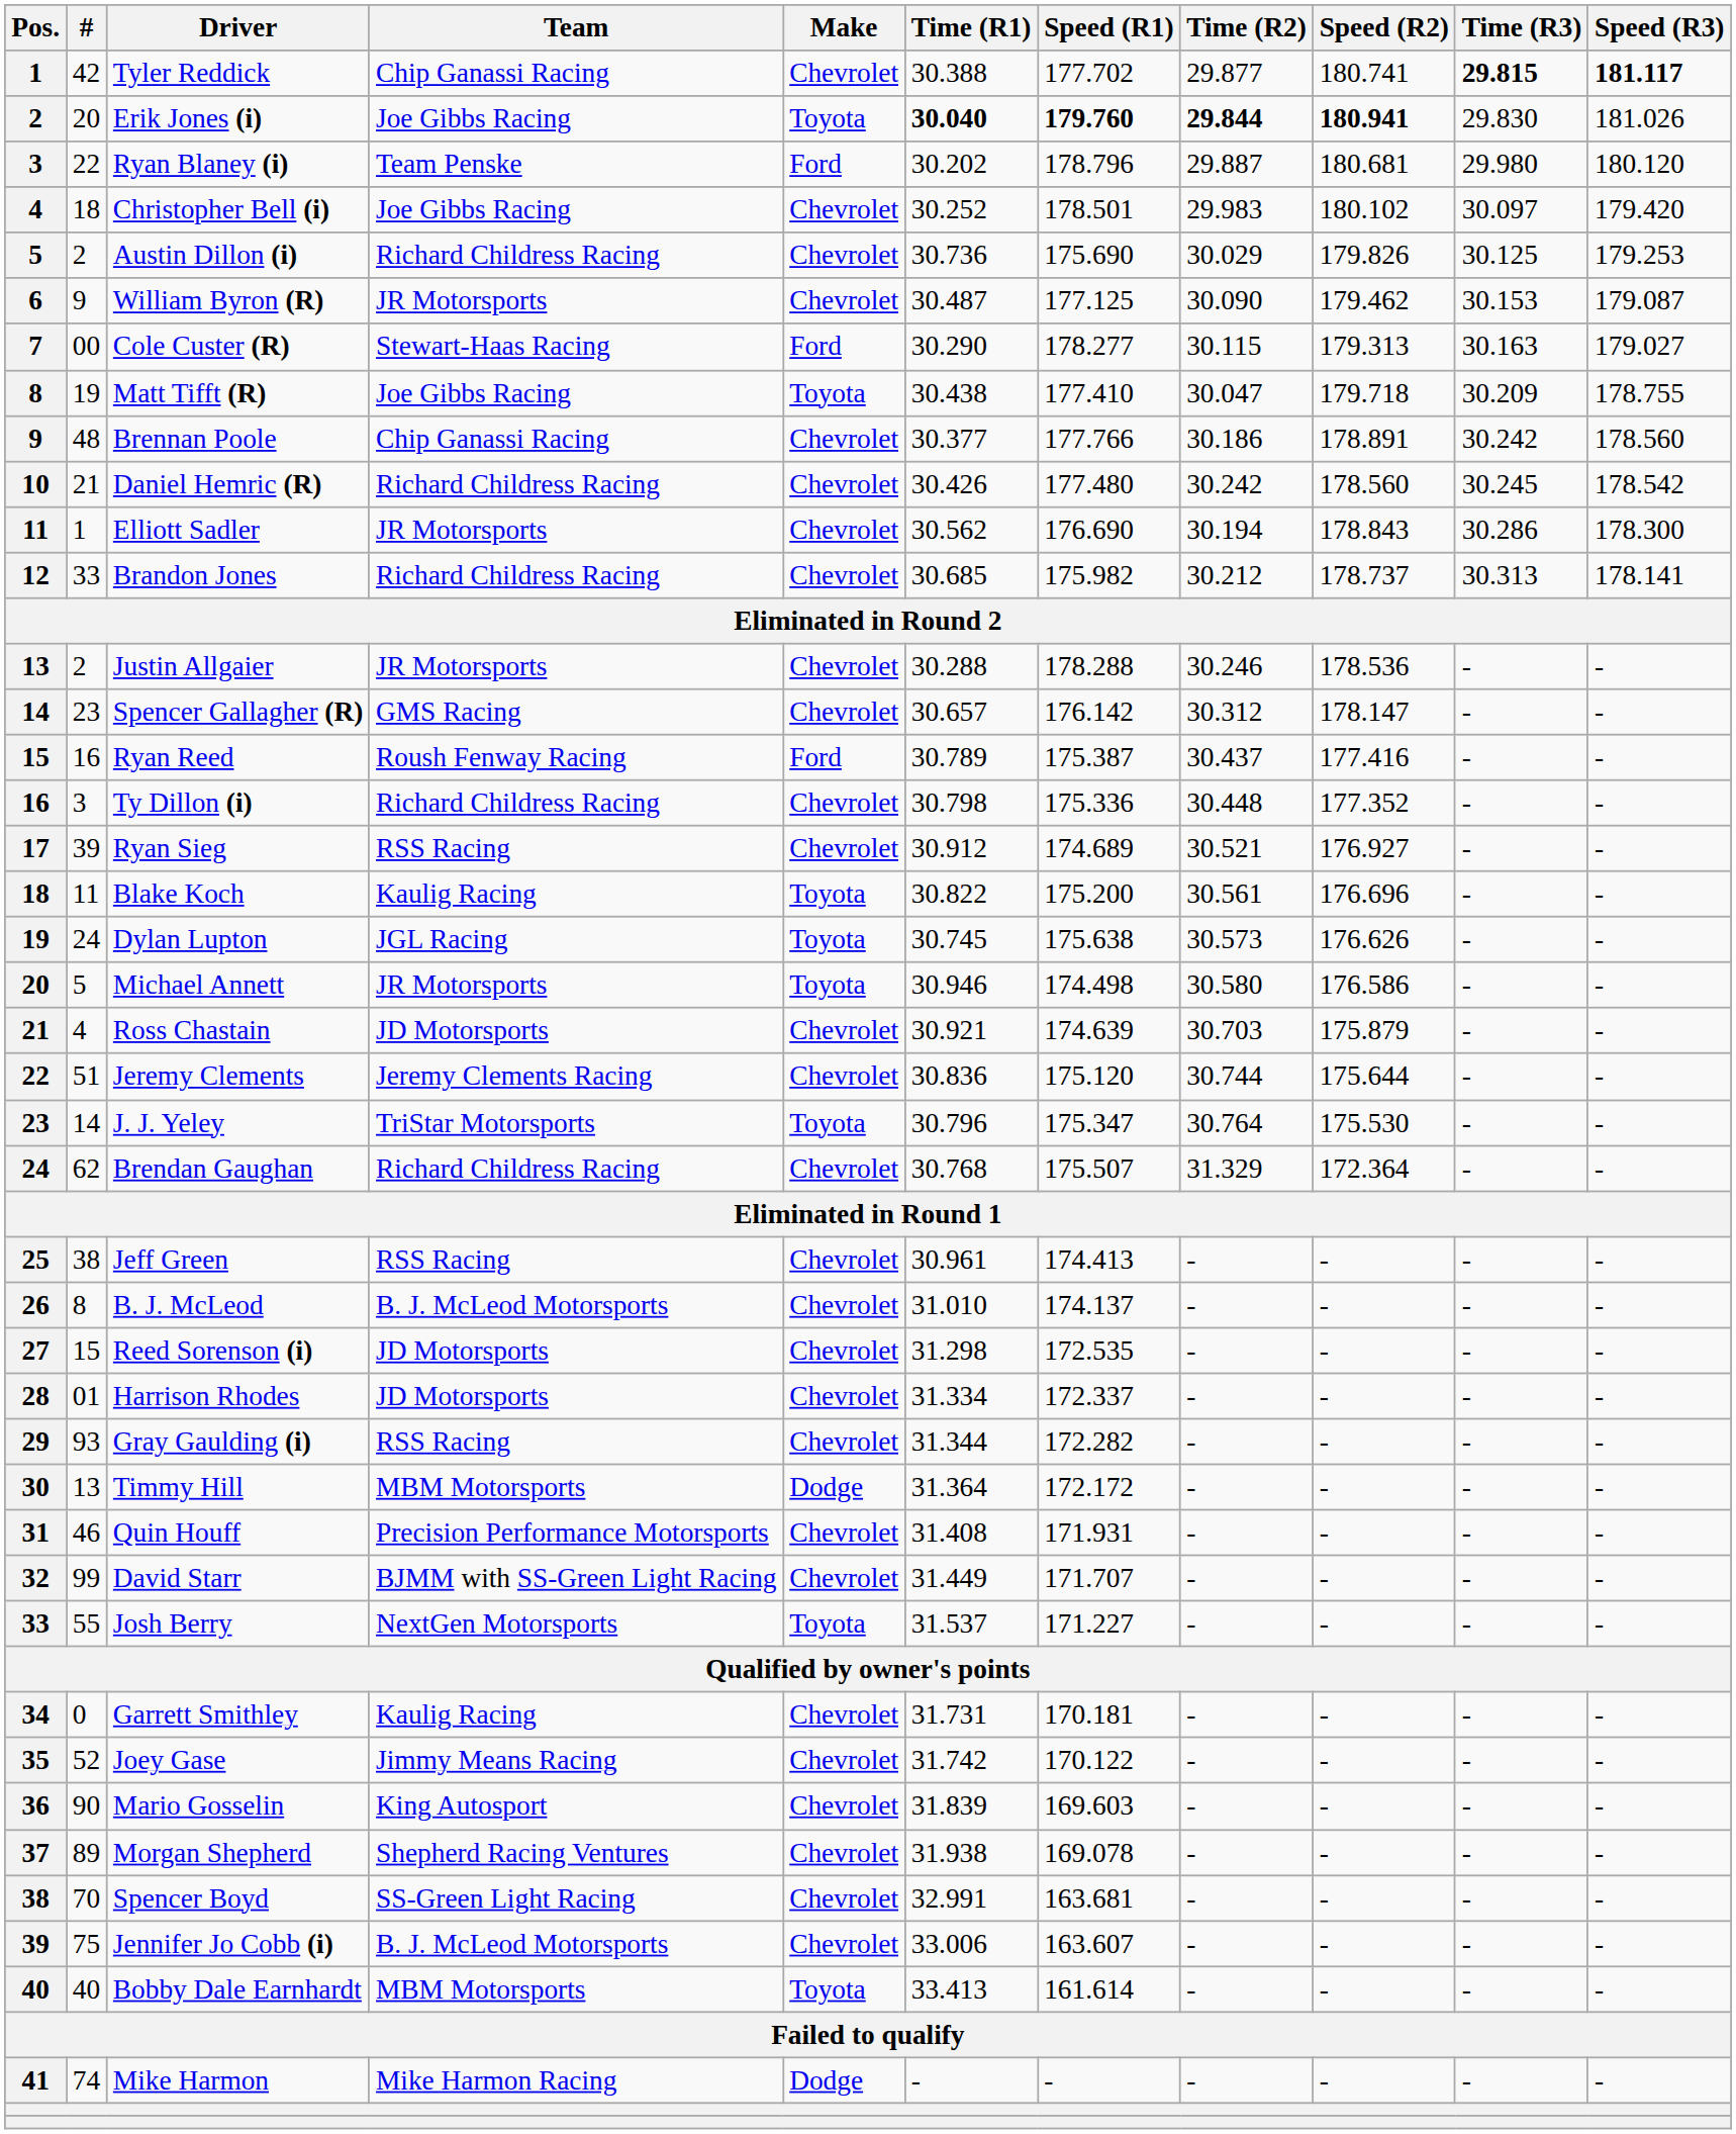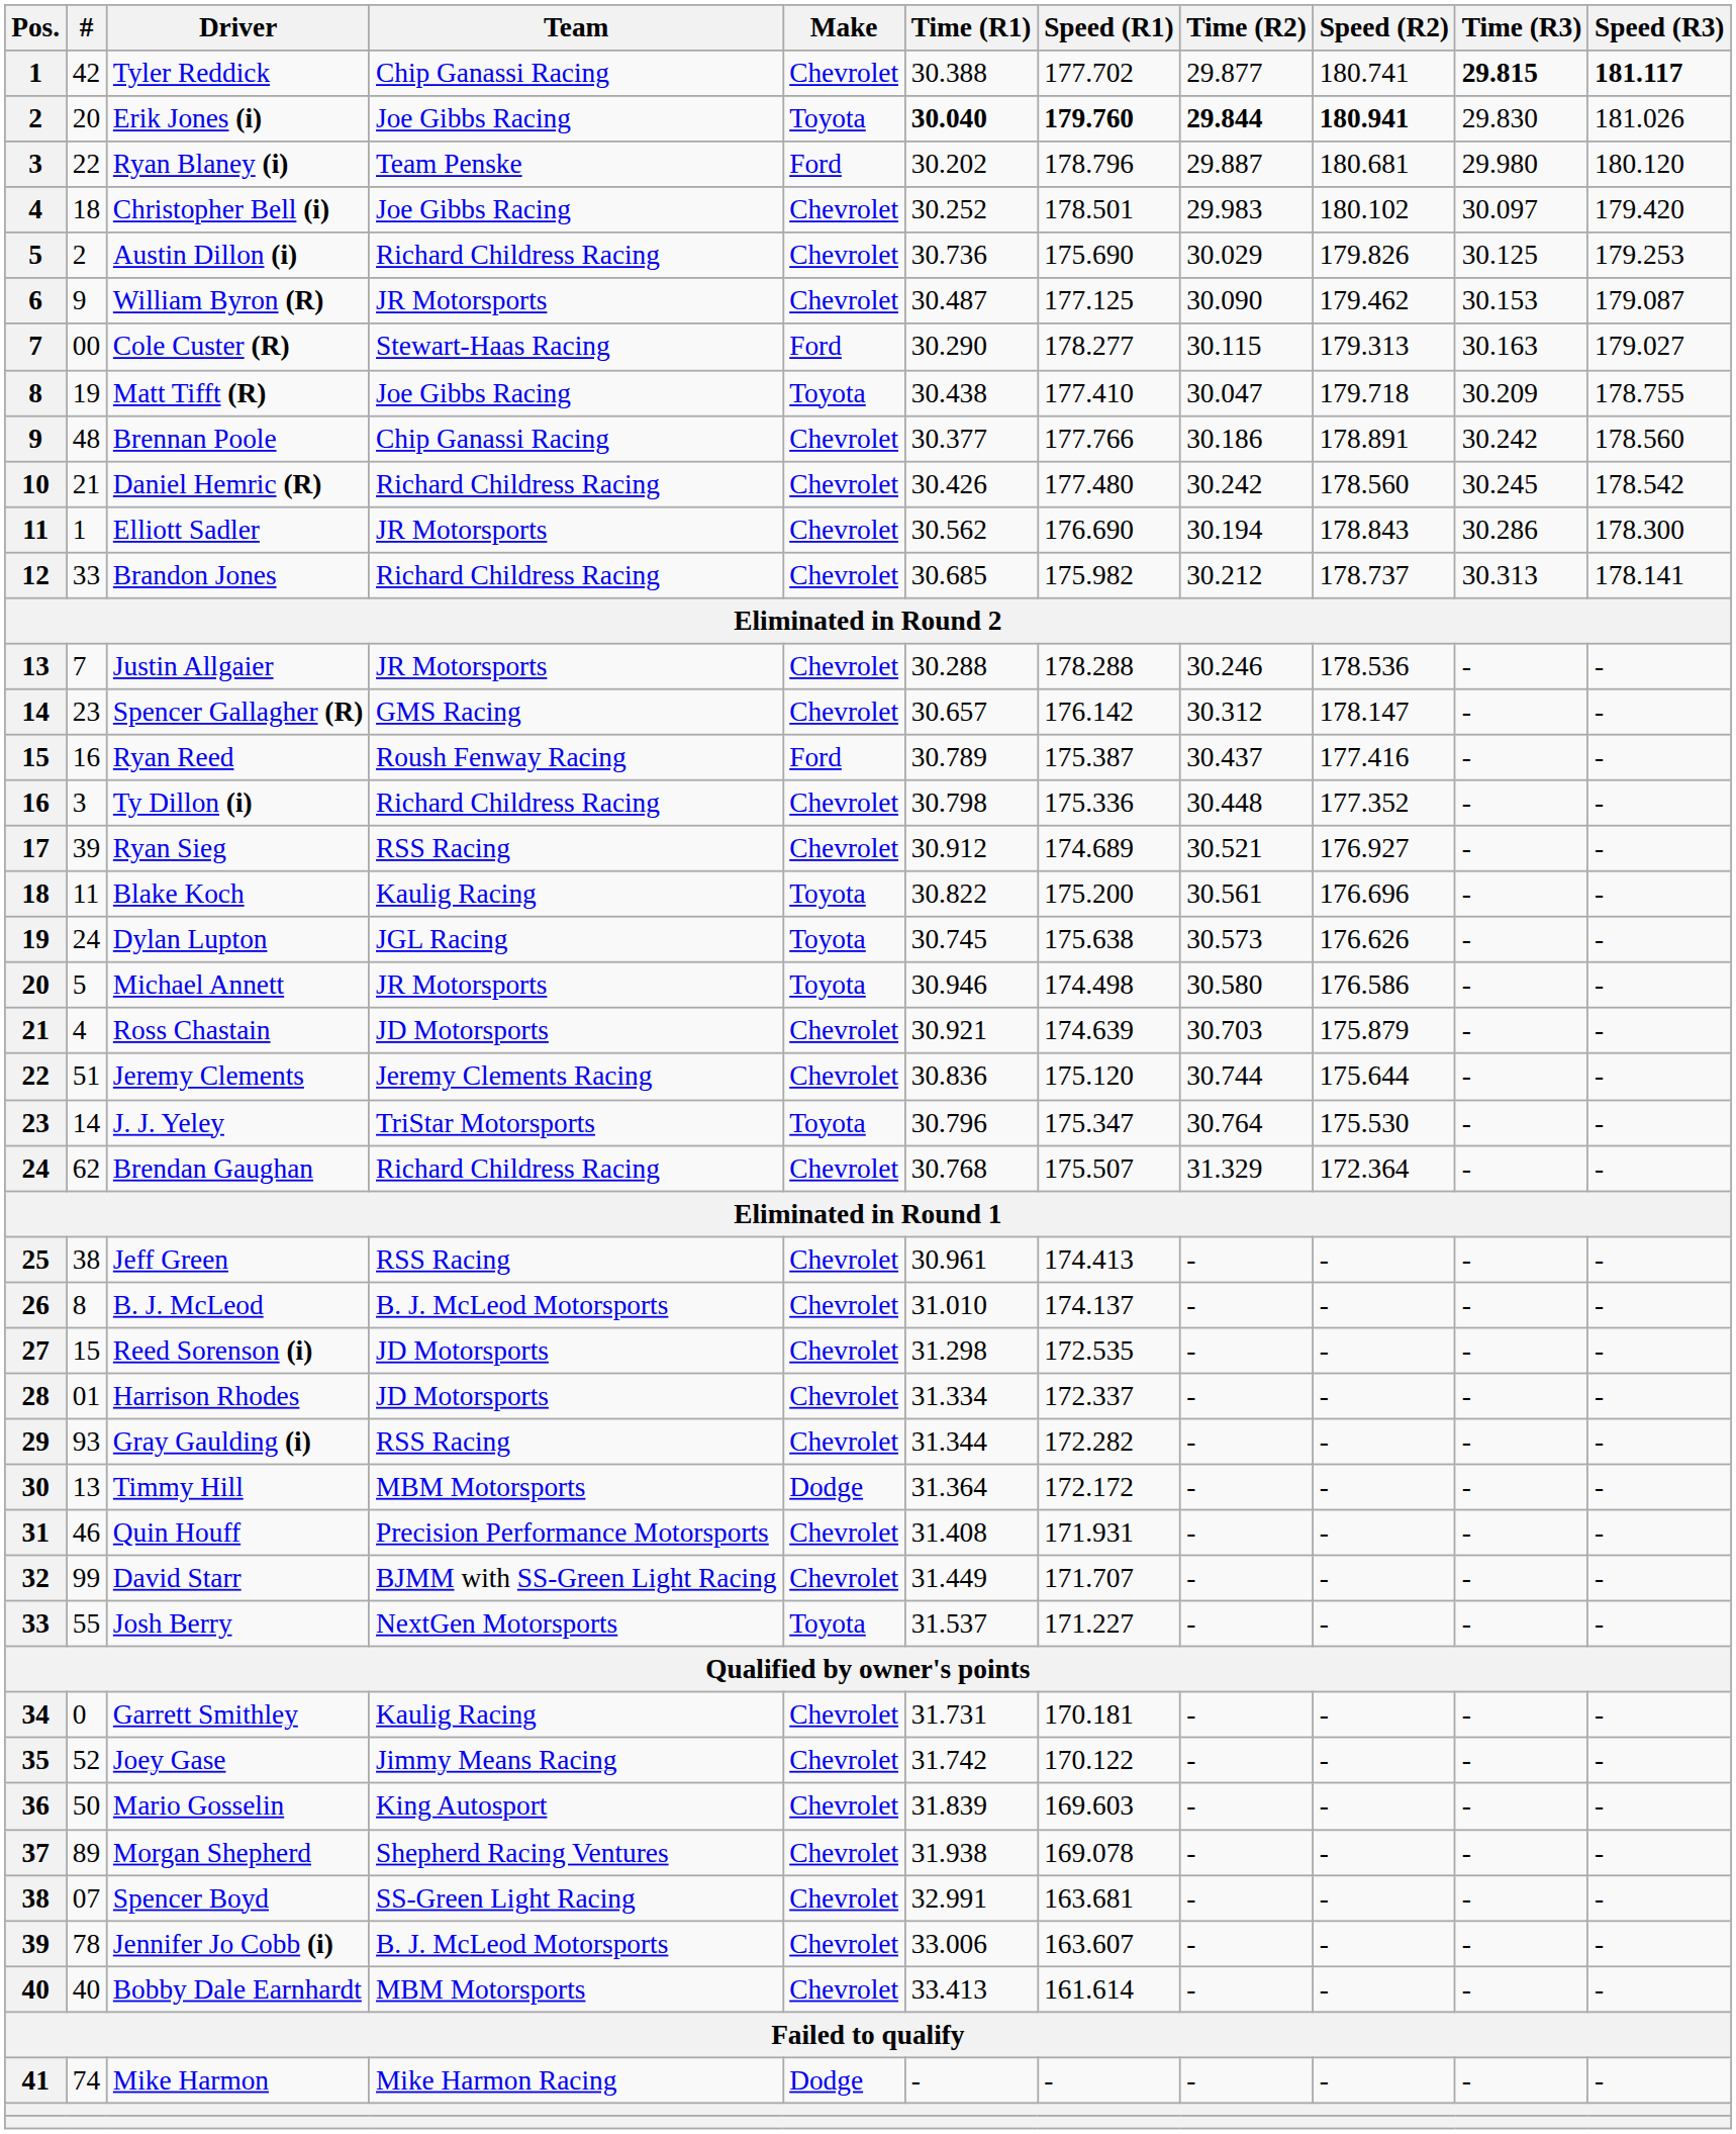Justin Allgaier | #: 2 -> 7
Mario Gosselin | #: 90 -> 50
Spencer Boyd | #: 70 -> 07
Jennifer Jo Cobb (i) | #: 75 -> 78
Bobby Dale Earnhardt | Make: Toyota -> Chevrolet
